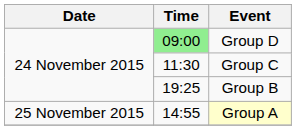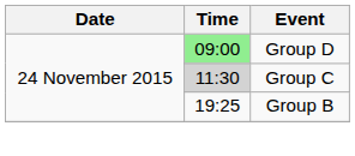Group C | Time: no background -> lightgrey background
- row: 25 November 2015 | 14:55 | Group A
